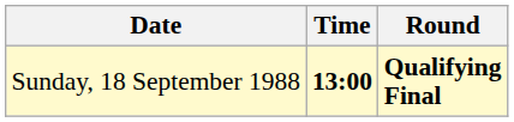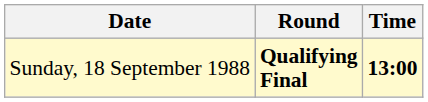columns swapped: Time <-> Round
